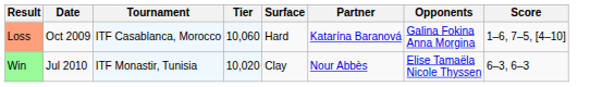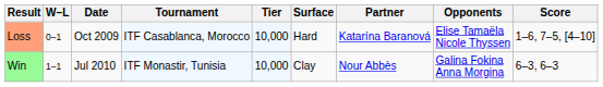+ column: W–L | 0–1 | 1–1
Loss | Tier: 10,060 -> 10,000
Loss | Opponents: Galina Fokina Anna Morgina -> Elise Tamaëla Nicole Thyssen
Win | Tier: 10,020 -> 10,000
Win | Opponents: Elise Tamaëla Nicole Thyssen -> Galina Fokina Anna Morgina
